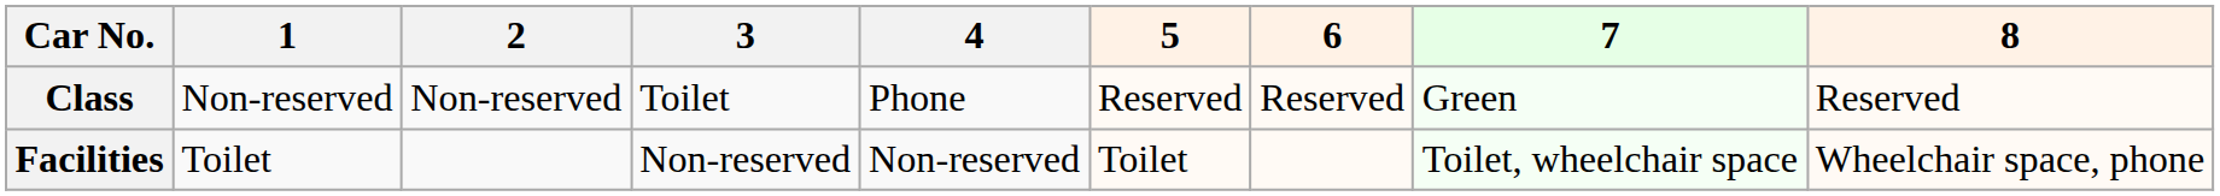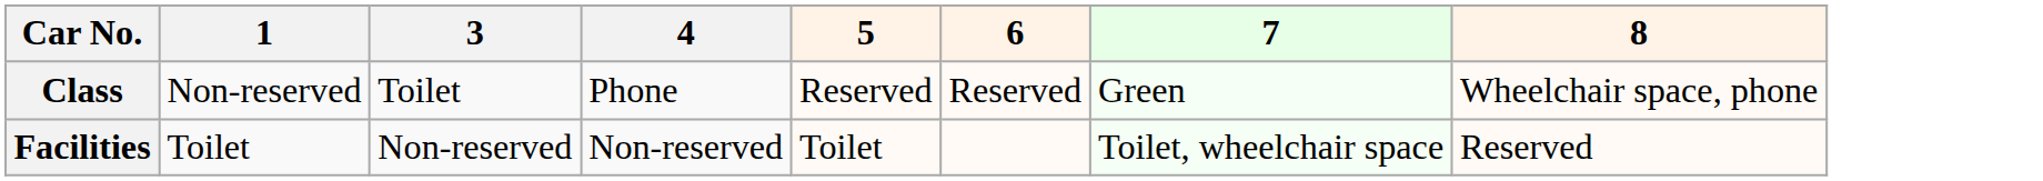- column: 2 | Non-reserved
Class | 8: Reserved -> Wheelchair space, phone
Facilities | 8: Wheelchair space, phone -> Reserved
